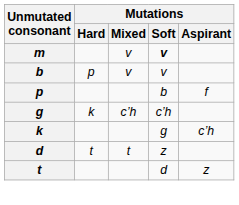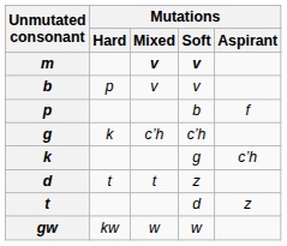m | Mutations / Mixed: normal -> bold
+ row: gw | kw | w | w
